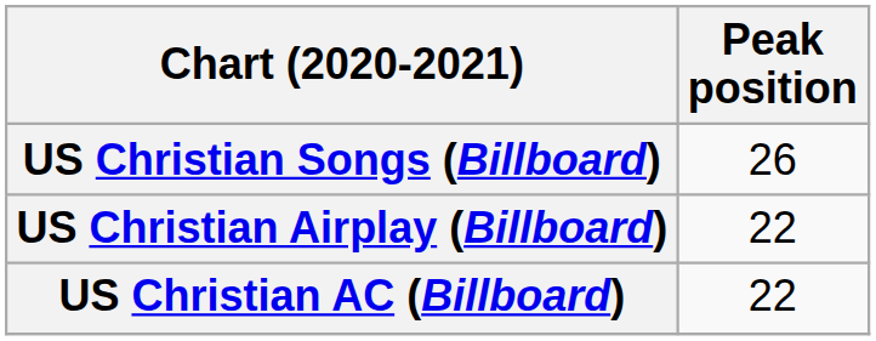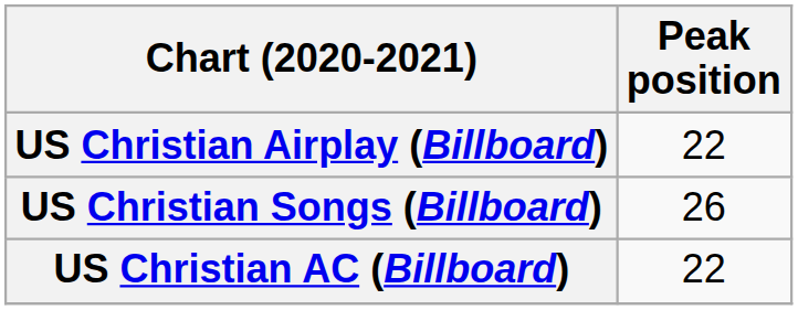rows swapped: US Christian Songs (Billboard) <-> US Christian Airplay (Billboard)
